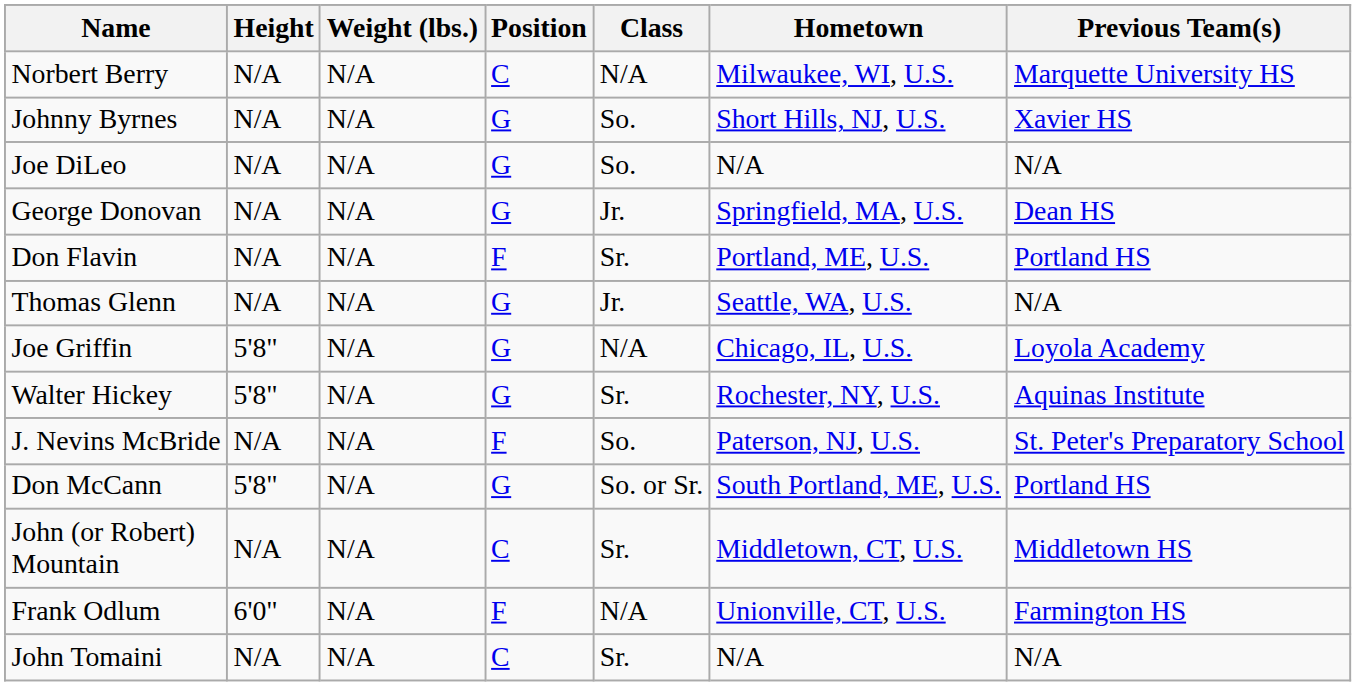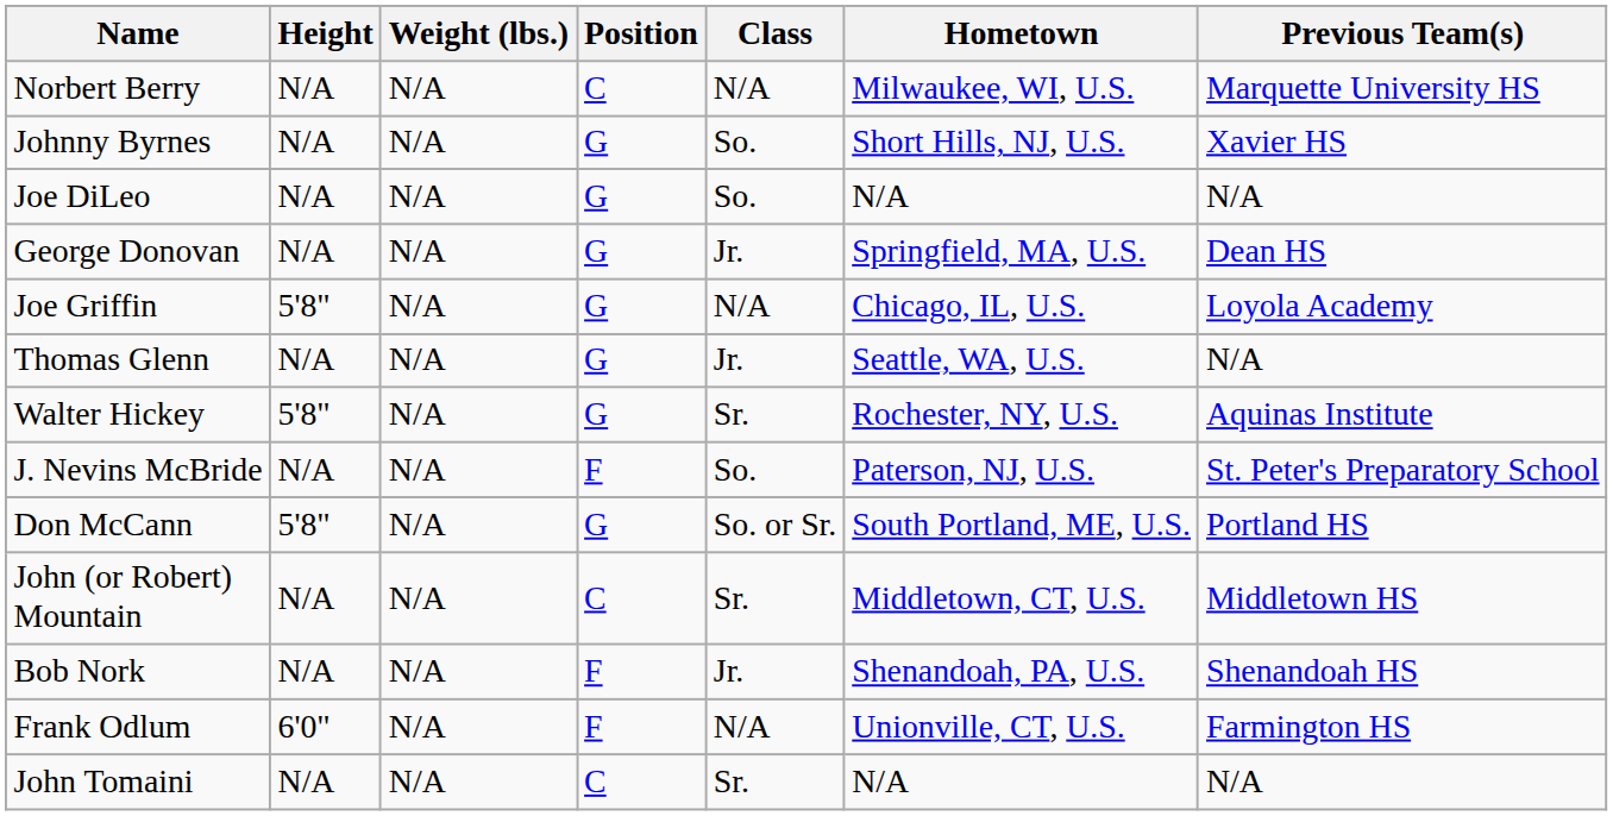- row: Don Flavin | N/A | N/A | F | Sr. | Portland, ME, U.S. | Portland HS
rows swapped: Thomas Glenn <-> Joe Griffin
+ row: Bob Nork | N/A | N/A | F | Jr. | Shenandoah, PA, U.S. | Shenandoah HS
